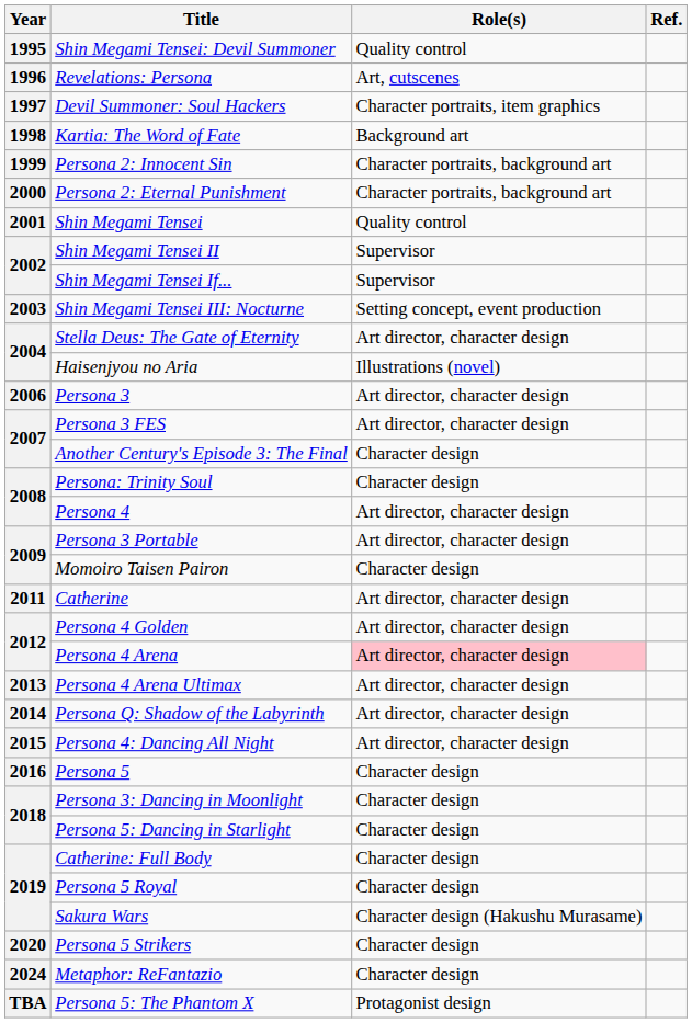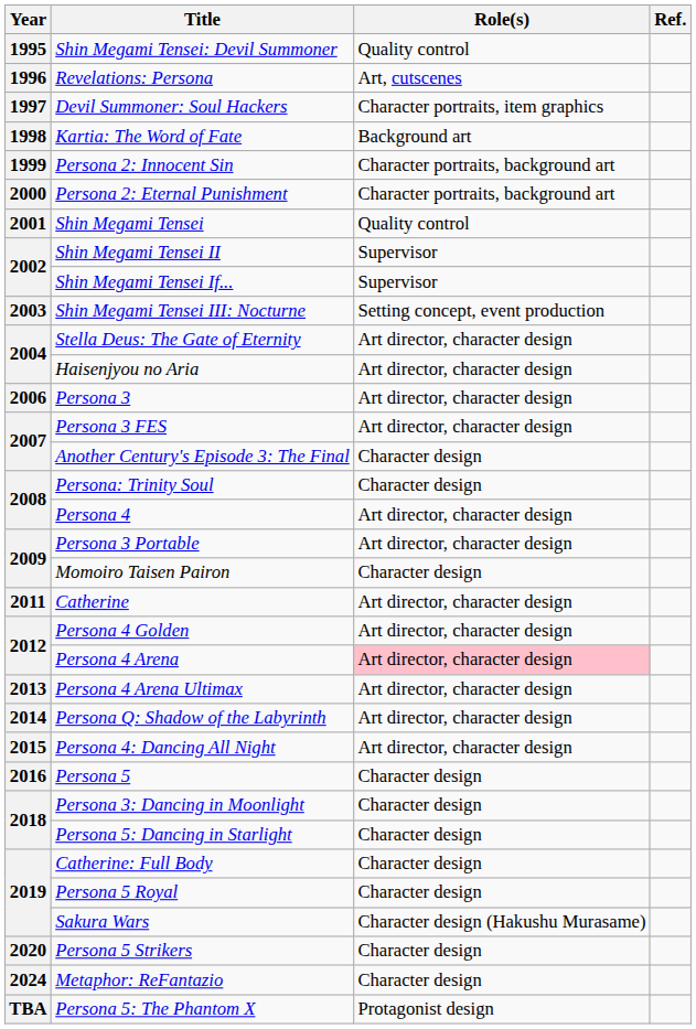Haisenjyou no Aria | Role(s): Illustrations (novel) -> Art director, character design
